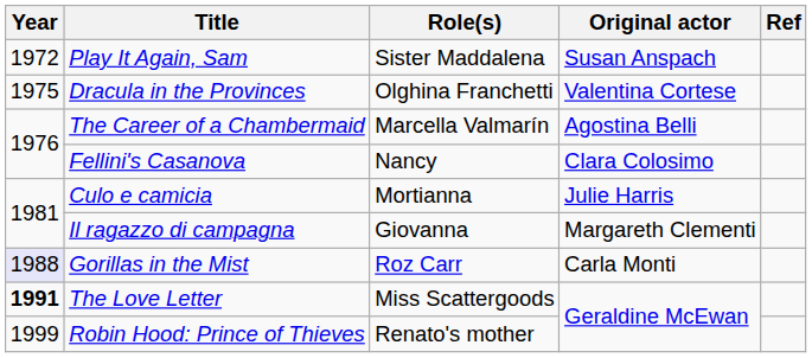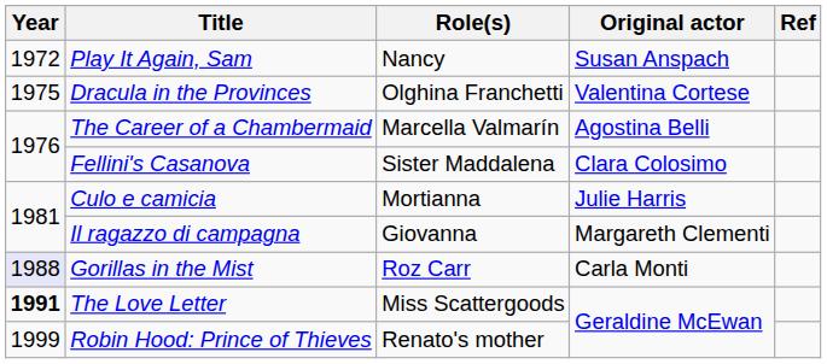Play It Again, Sam | Role(s): Sister Maddalena -> Nancy
Fellini's Casanova | Role(s): Nancy -> Sister Maddalena
